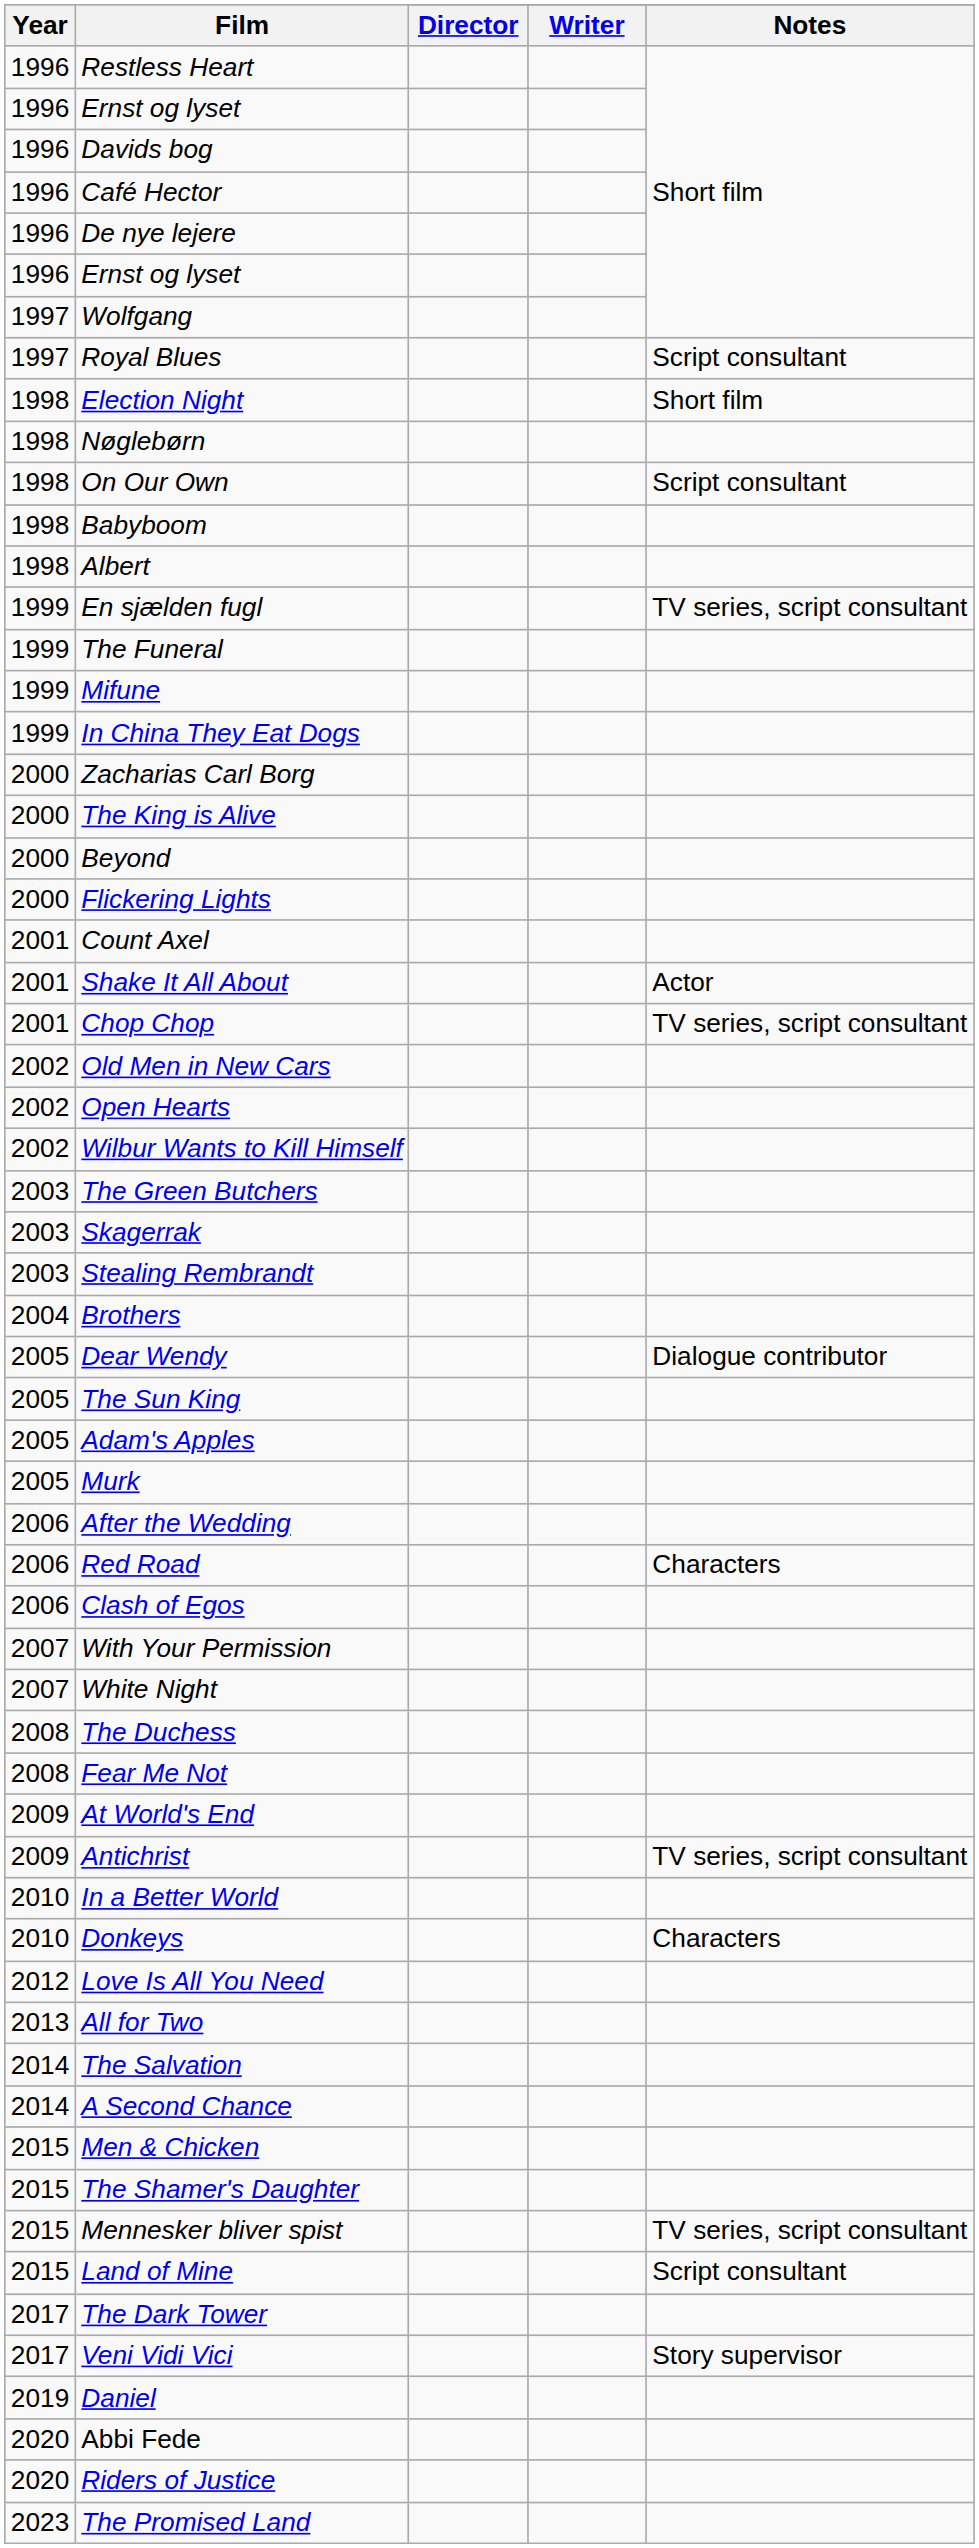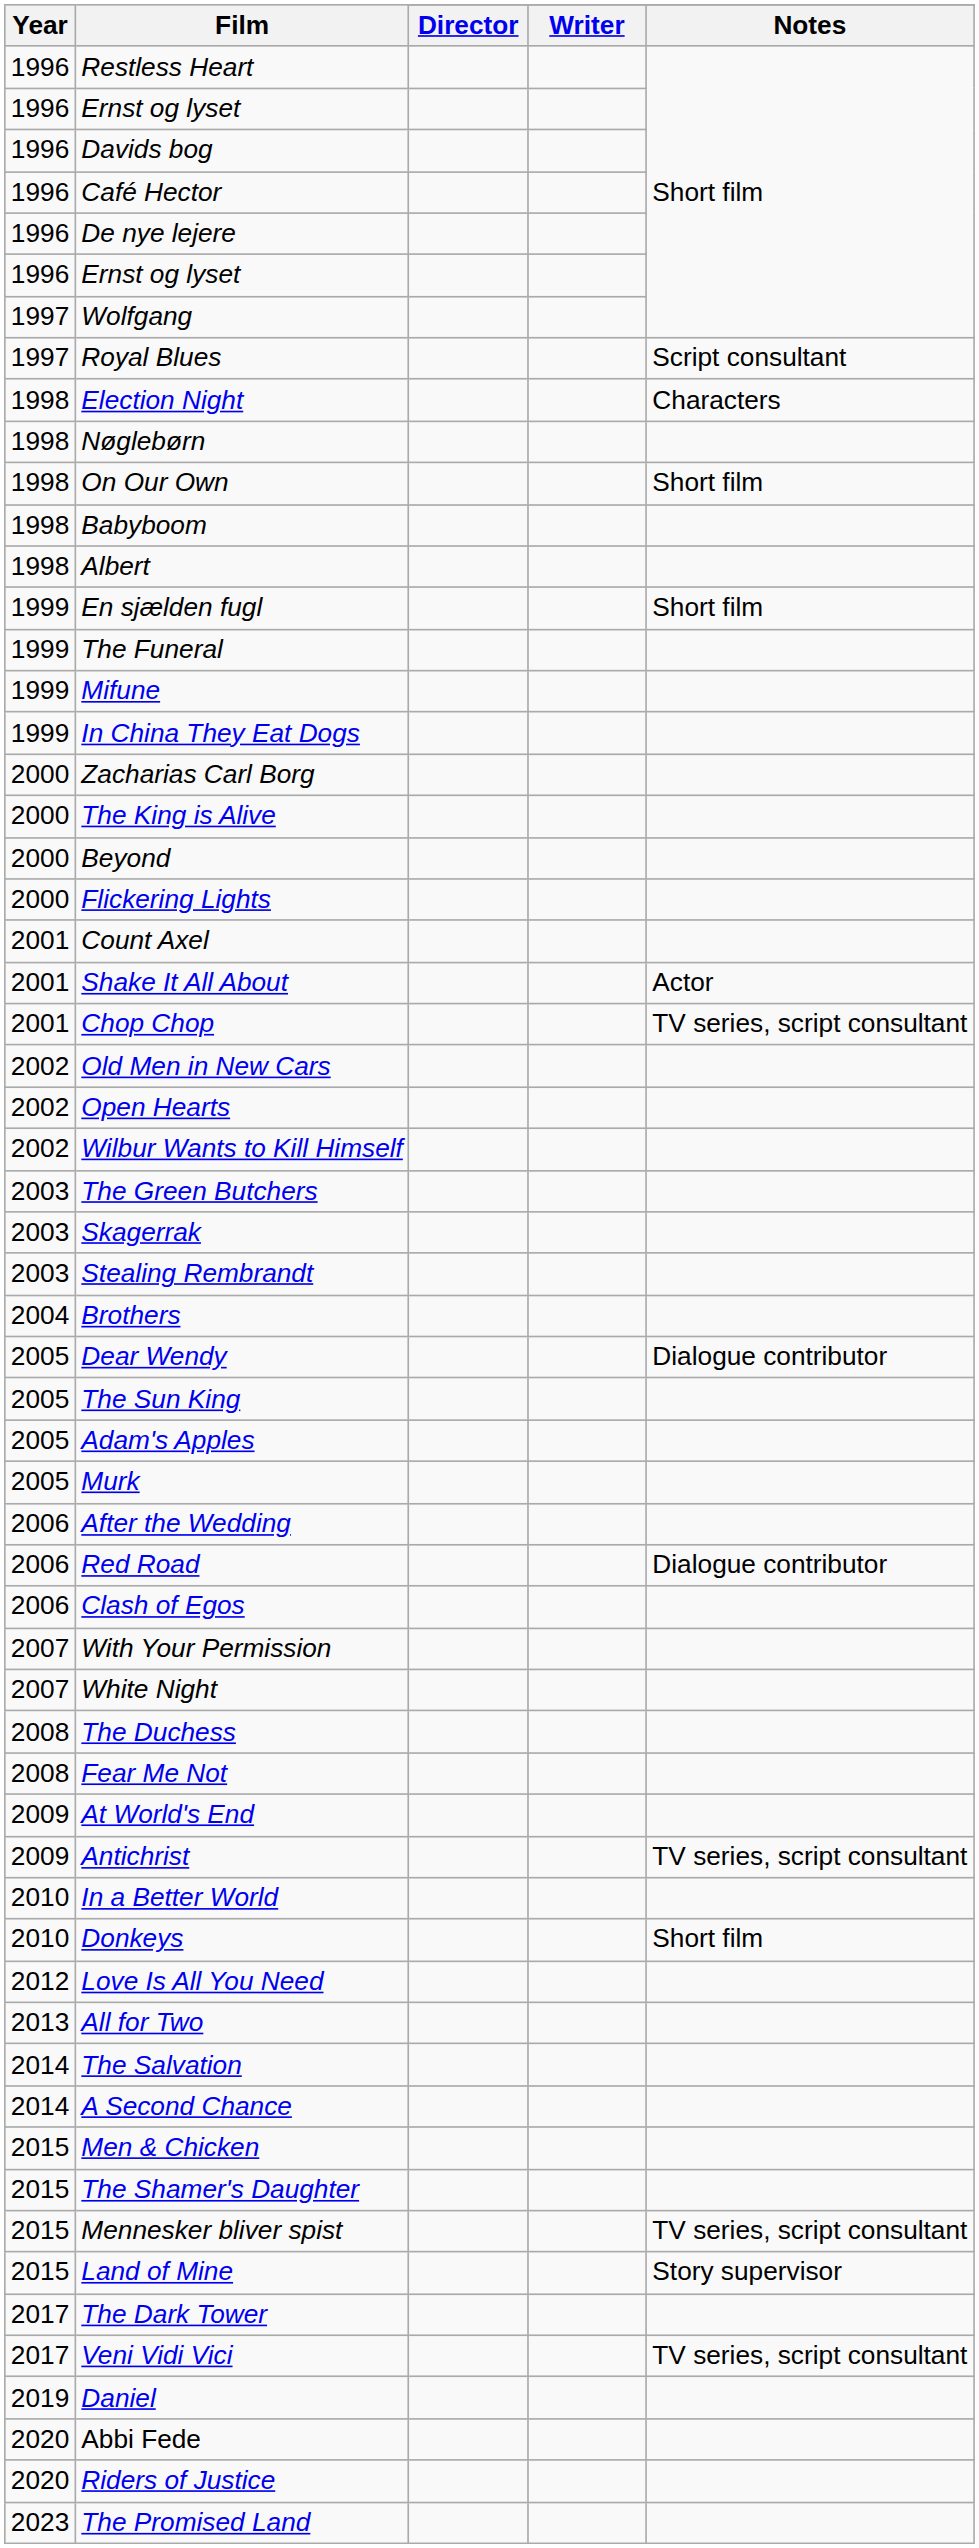Election Night | Notes: Short film -> Characters
On Our Own | Notes: Script consultant -> Short film
En sjælden fugl | Notes: TV series, script consultant -> Short film
Red Road | Notes: Characters -> Dialogue contributor
Donkeys | Notes: Characters -> Short film
Land of Mine | Notes: Script consultant -> Story supervisor
Veni Vidi Vici | Notes: Story supervisor -> TV series, script consultant
